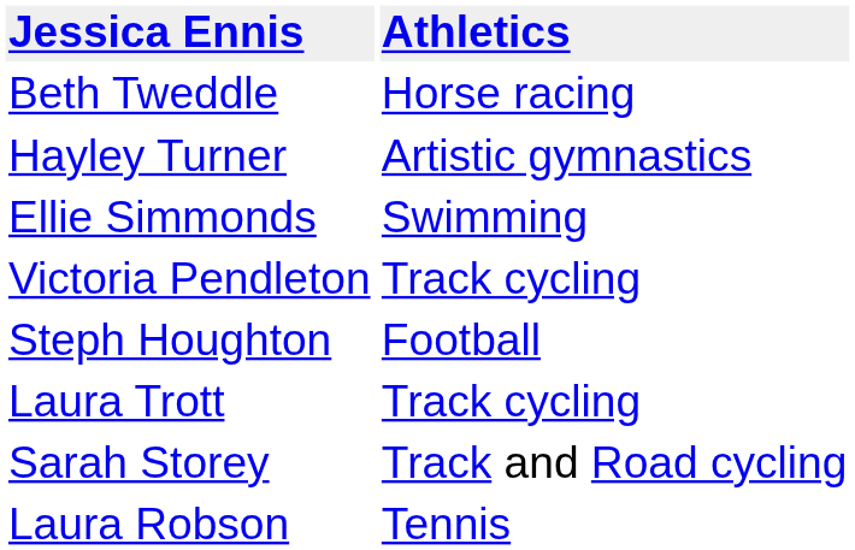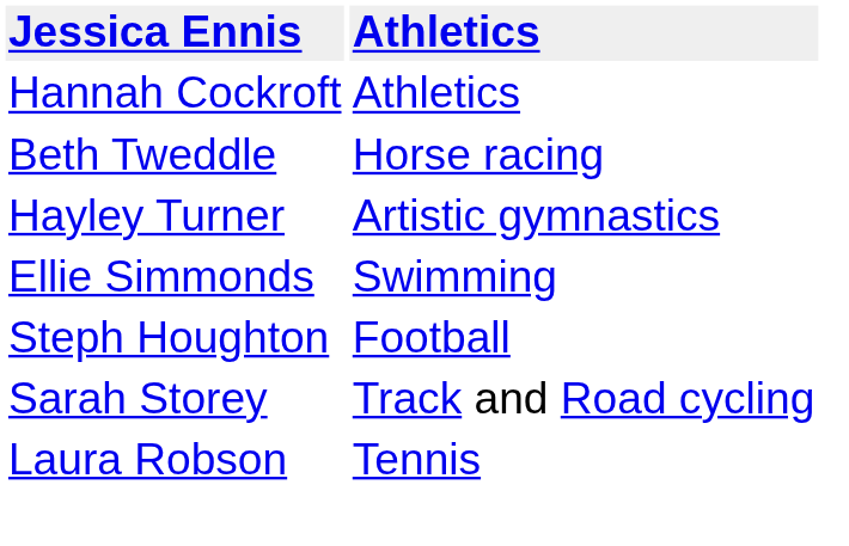+ row: Hannah Cockroft | Athletics
- row: Victoria Pendleton | Track cycling
- row: Laura Trott | Track cycling
